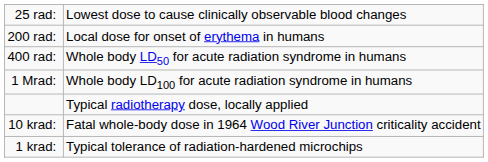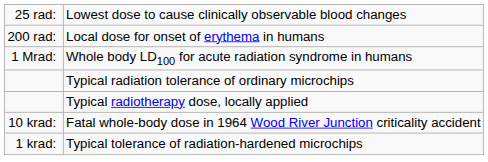- row: 400 rad: | Whole body LD50 for acute radiation syndrome in humans
+ row: Typical radiation tolerance of ordinary microchips
